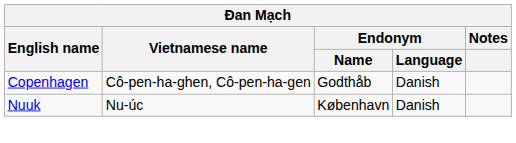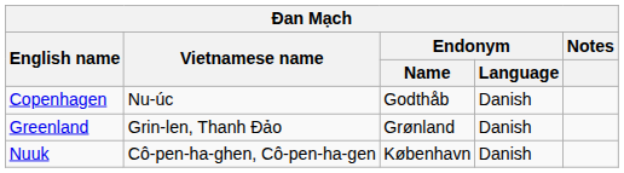Copenhagen | Vietnamese name: Cô-pen-ha-ghen, Cô-pen-ha-gen -> Nu-úc
+ row: Greenland | Grin-len, Thanh Đảo | Grønland | Danish
Nuuk | Vietnamese name: Nu-úc -> Cô-pen-ha-ghen, Cô-pen-ha-gen
